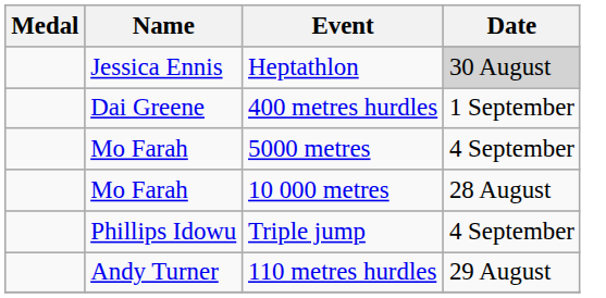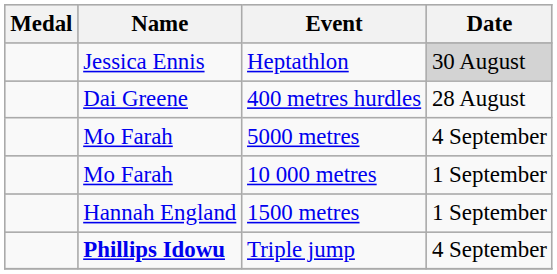400 metres hurdles | Date: 1 September -> 28 August
10 000 metres | Date: 28 August -> 1 September
+ row: Hannah England | 1500 metres | 1 September
Triple jump | Name: normal -> bold
- row: Andy Turner | 110 metres hurdles | 29 August
